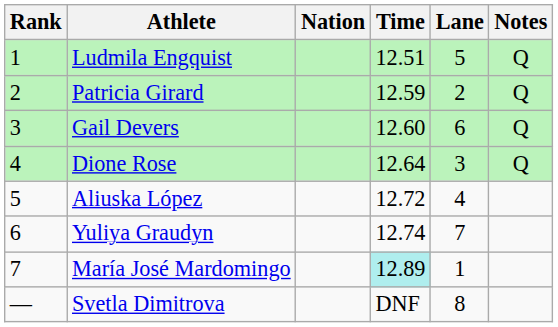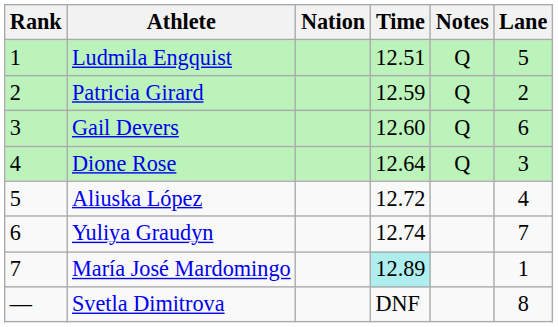columns swapped: Lane <-> Notes
